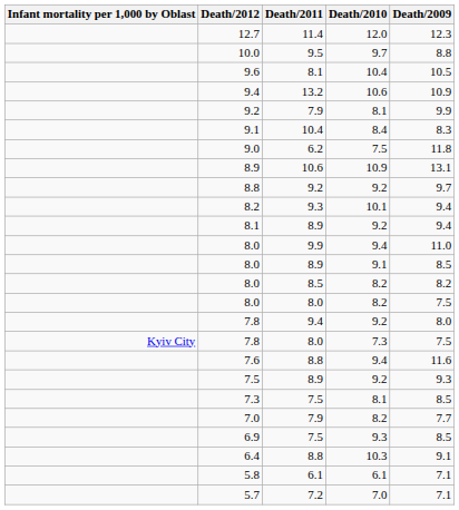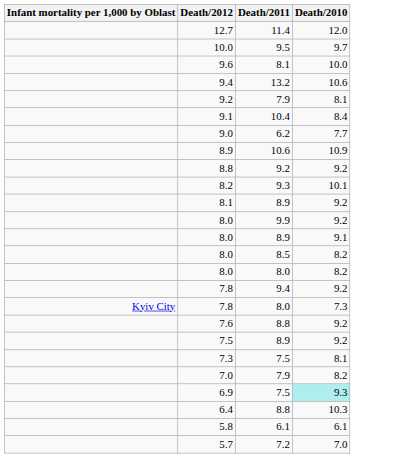- column: Death/2009 | 12.3 | 8.8 | 10.5 | 10.9 | 9.9 | 8.3 | 11.8 | 13.1 | 9.7 | 9.4 | 9.4 | 11.0 | 8.5 | 8.2 | 7.5 | 8.0 | 7.5 | 11.6 | 9.3 | 8.5 | 7.7 | 8.5 | 9.1 | 7.1 | 7.1
9.6 | Death/2010: 10.4 -> 10.0
9.0 | Death/2010: 7.5 -> 7.7
8.0 / 9.9 | Death/2010: 9.4 -> 9.2
7.6 | Death/2010: 9.4 -> 9.2
6.9 | Death/2010: no background -> paleturquoise background
